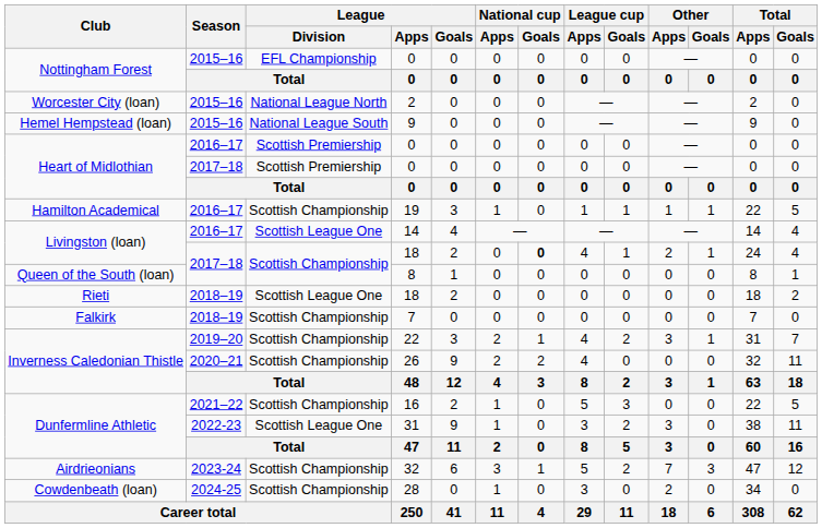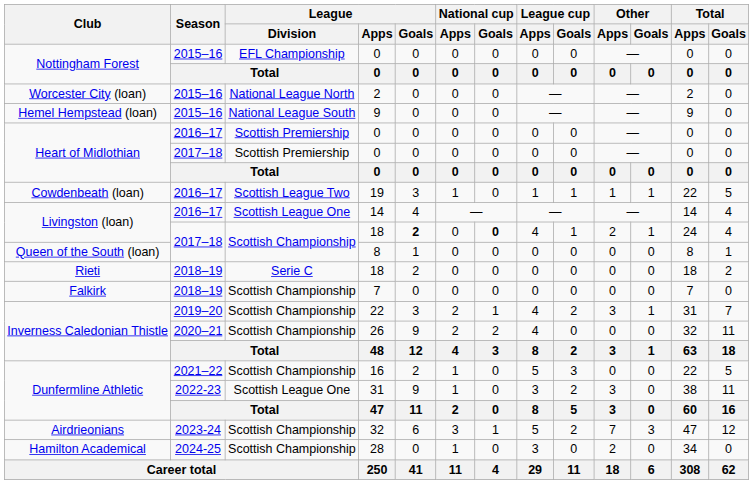19 | Club: Hamilton Academical -> Cowdenbeath (loan)
19 | League / Division: Scottish Championship -> Scottish League Two
2017–18 / 18 | League / Goals: normal -> bold
2018–19 / 18 | League / Division: Scottish League One -> Serie C
28 | Club: Cowdenbeath (loan) -> Hamilton Academical
